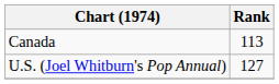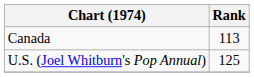U.S. (Joel Whitburn's Pop Annual) | Rank: 127 -> 125
